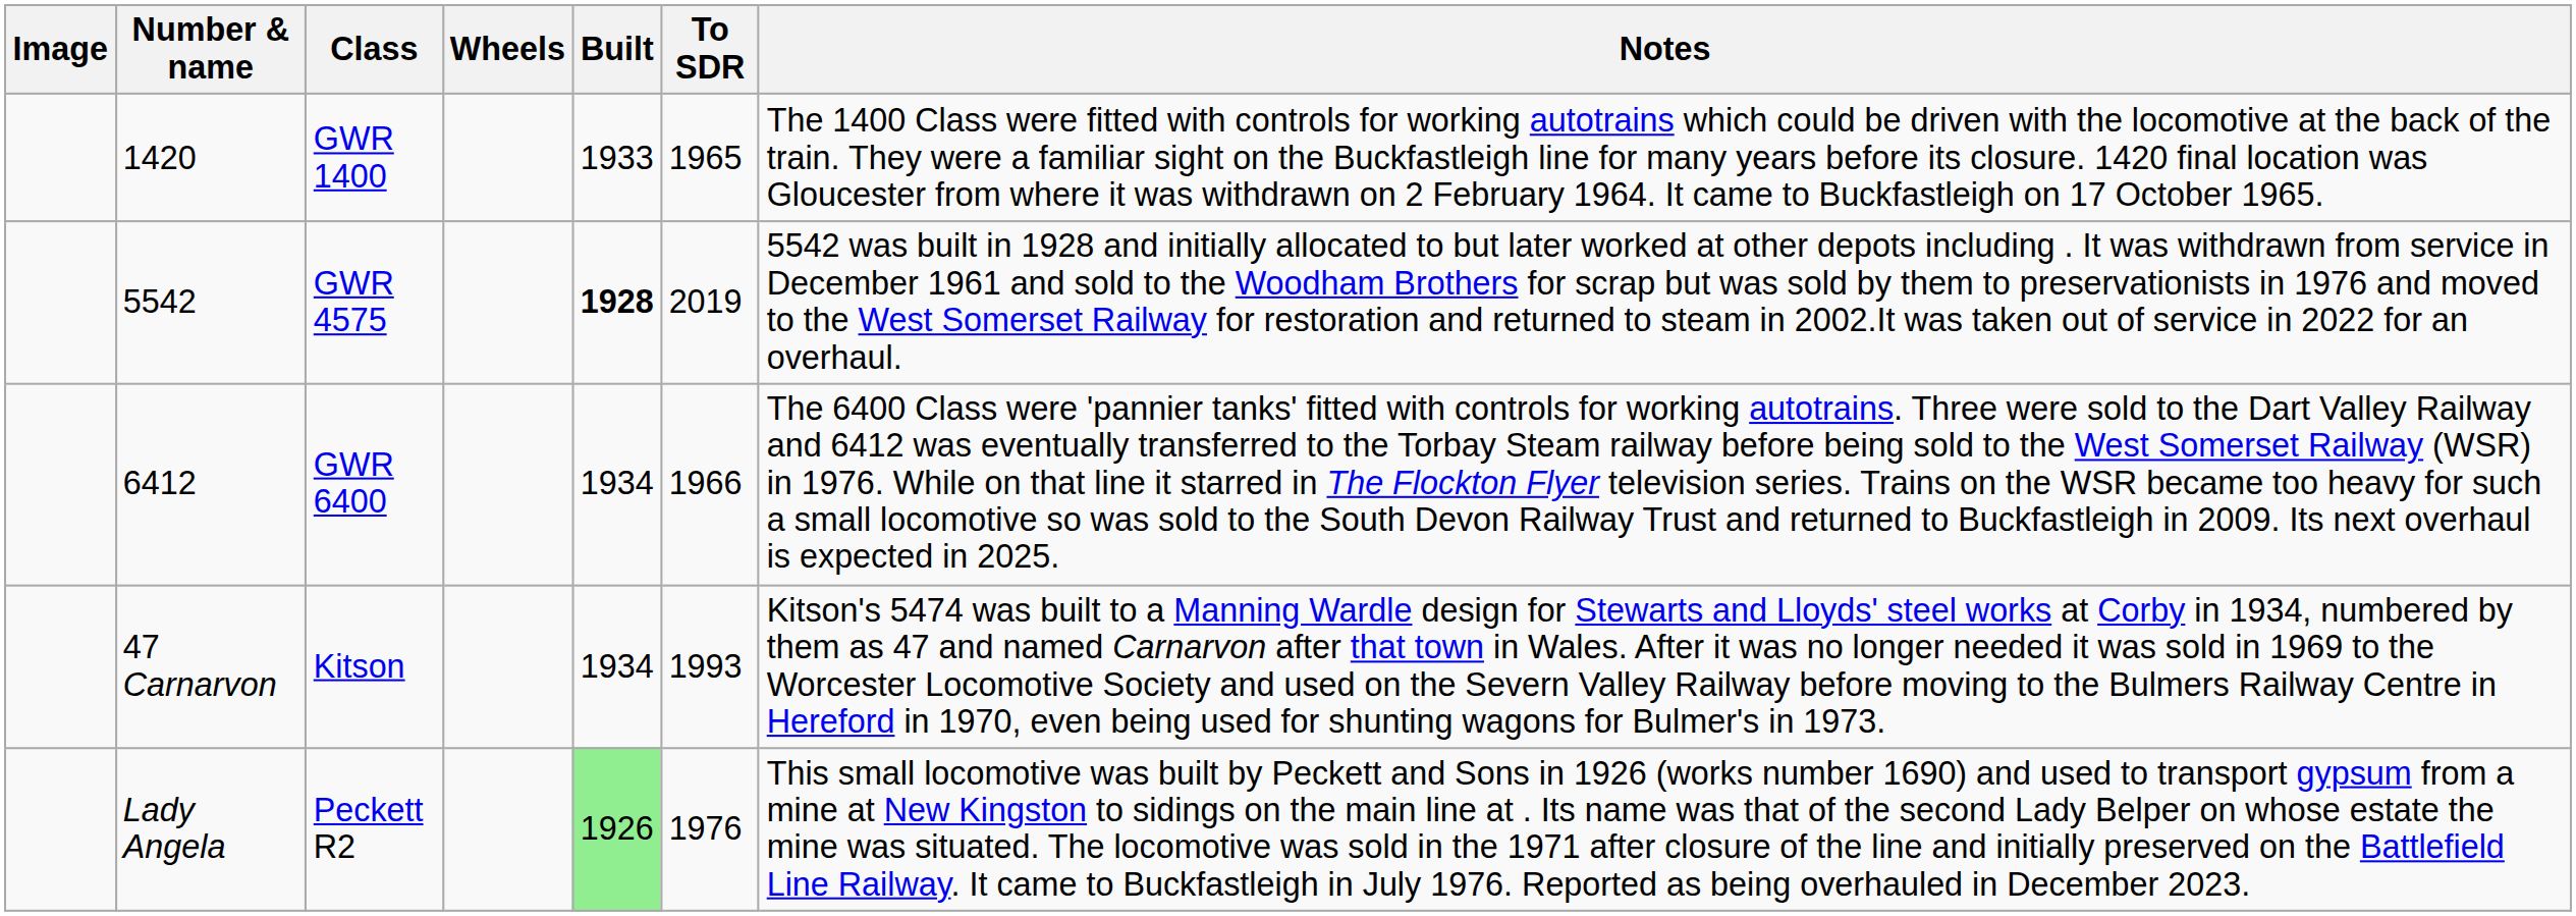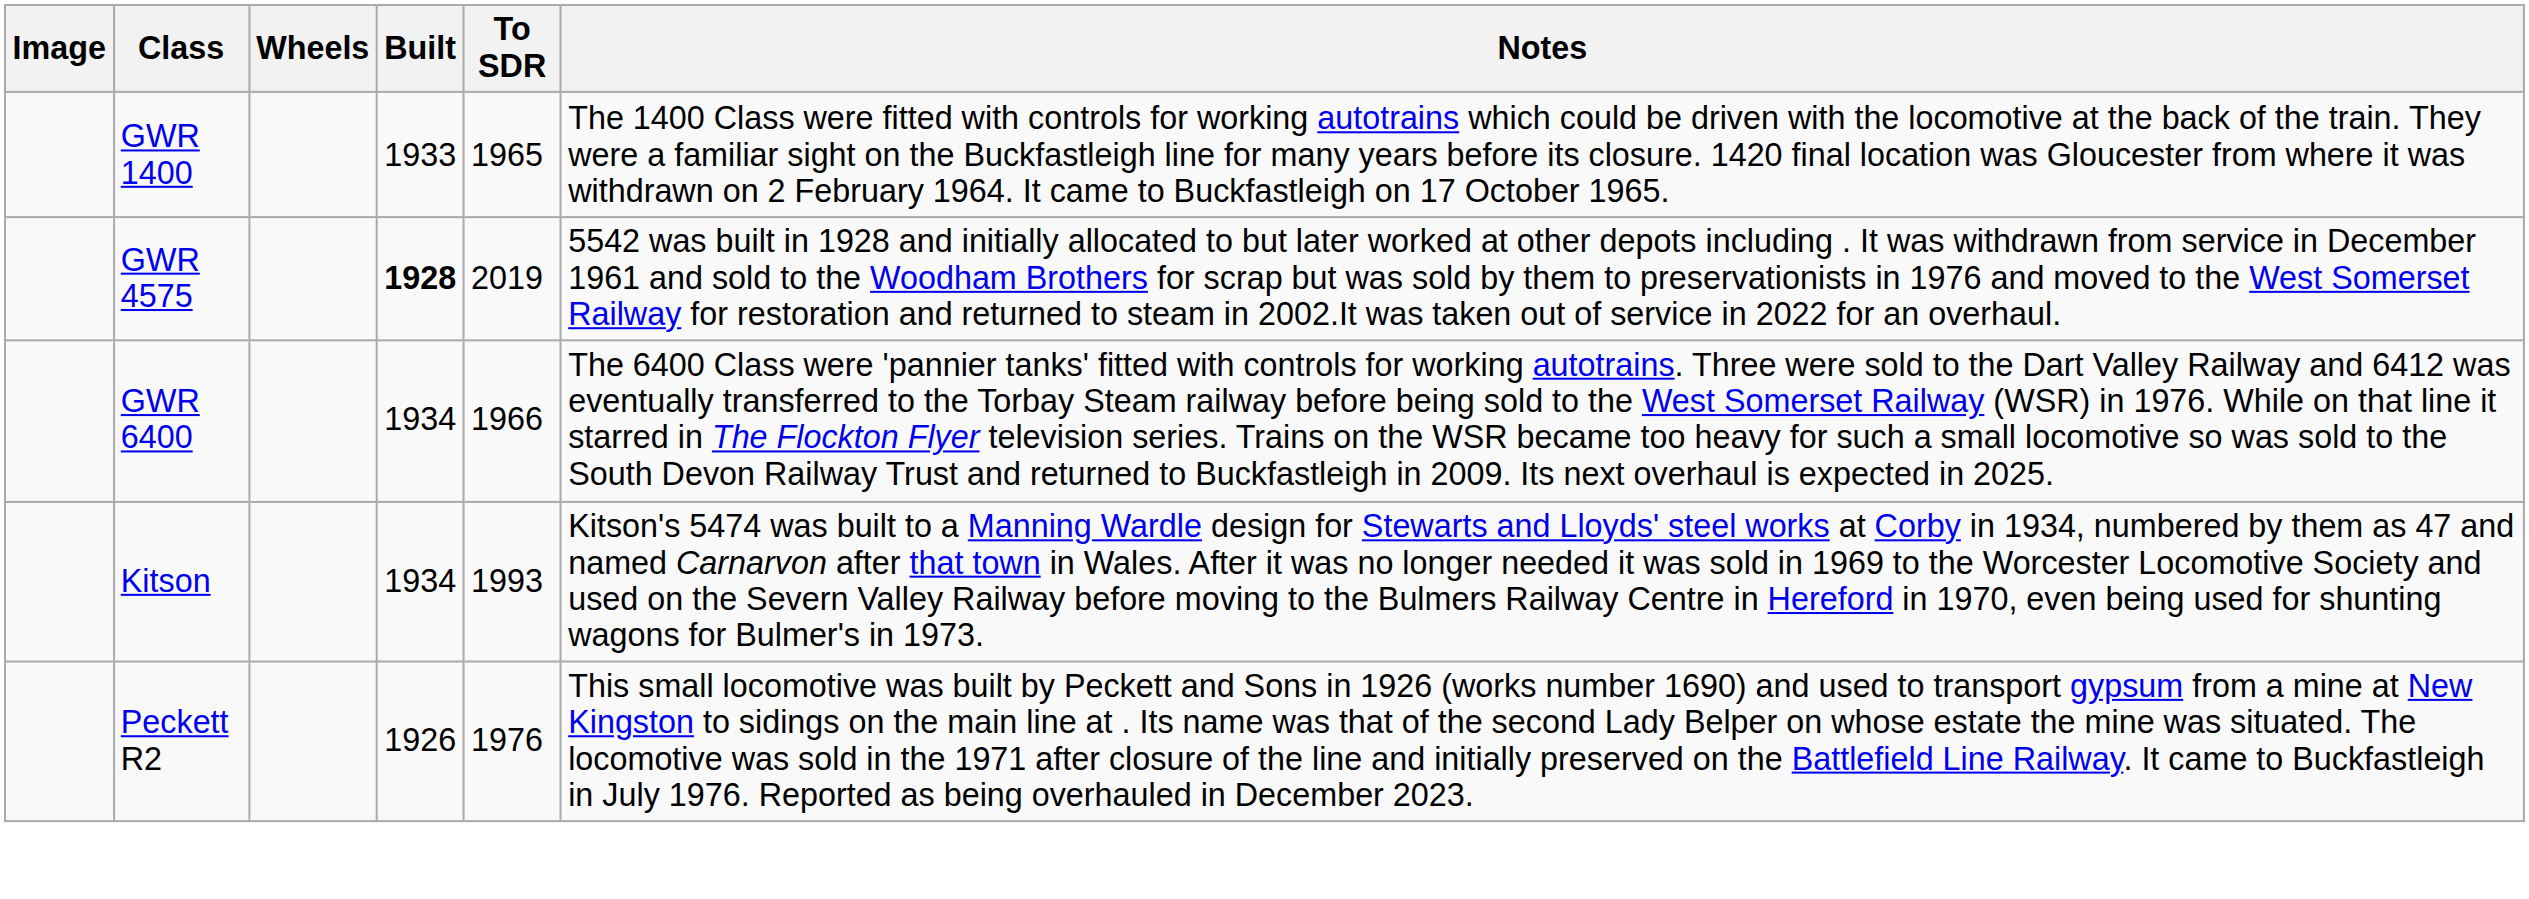- column: Number & name | 1420 | 5542 | 6412 | 47 Carnarvon | Lady Angela
Peckett R2 | Built: lightgreen background -> no background
